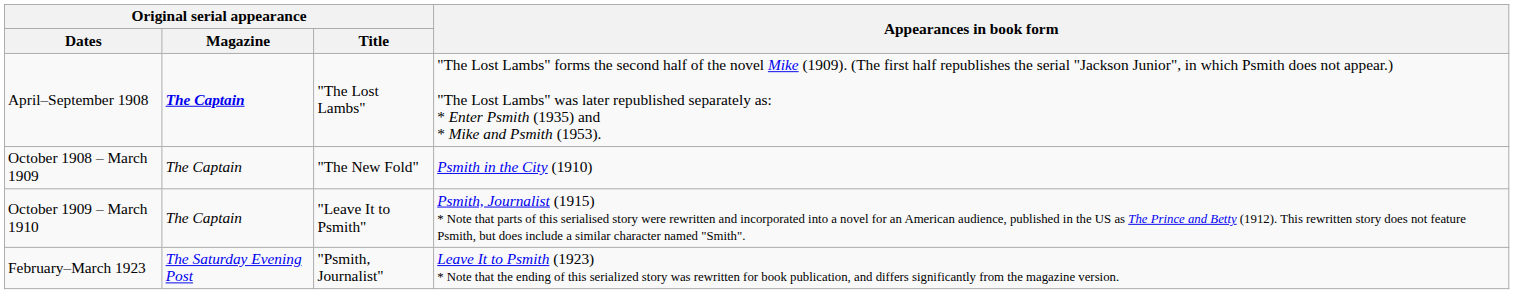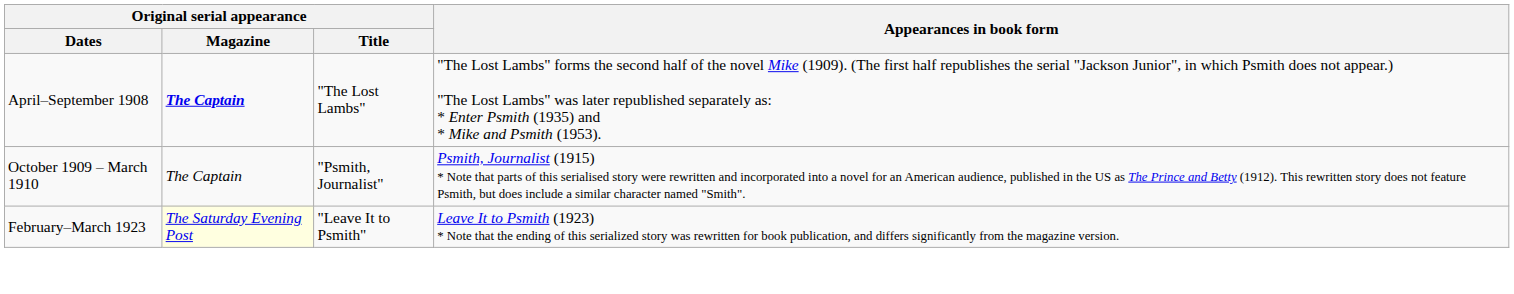- row: October 1908 – March 1909 | The Captain | "The New Fold" | Psmith in the City (1910)
October 1909 – March 1910 | Original serial appearance / Title: "Leave It to Psmith" -> "Psmith, Journalist"
February–March 1923 | Original serial appearance / Magazine: no background -> lightyellow background
February–March 1923 | Original serial appearance / Title: "Psmith, Journalist" -> "Leave It to Psmith"
